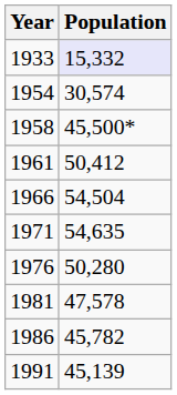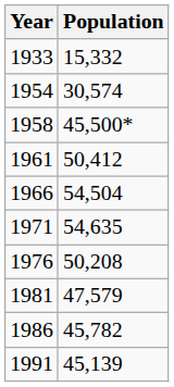1933 | Population: lavender background -> no background
1976 | Population: 50,280 -> 50,208
1981 | Population: 47,578 -> 47,579
